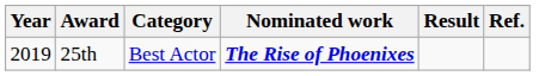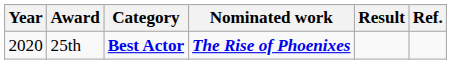25th | Year: 2019 -> 2020
25th | Category: normal -> bold
